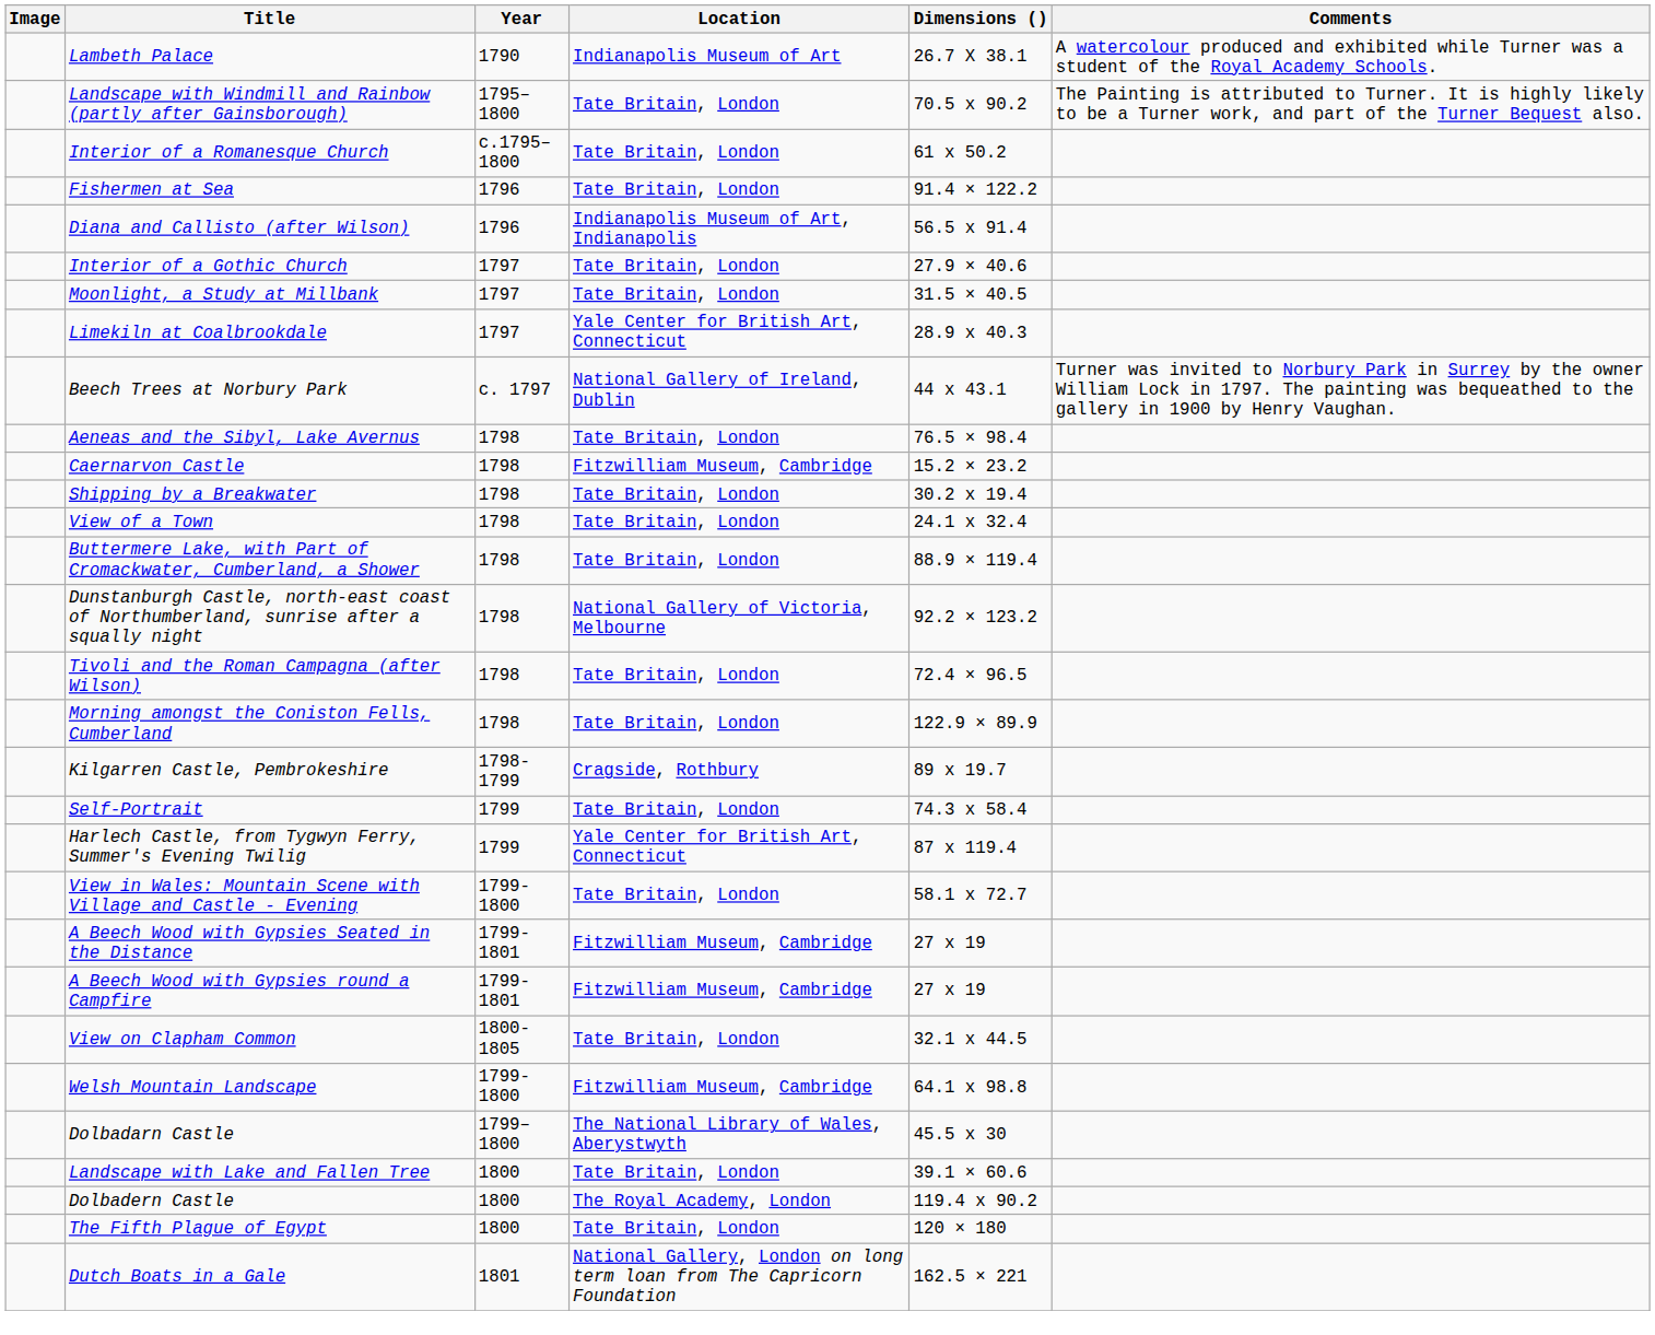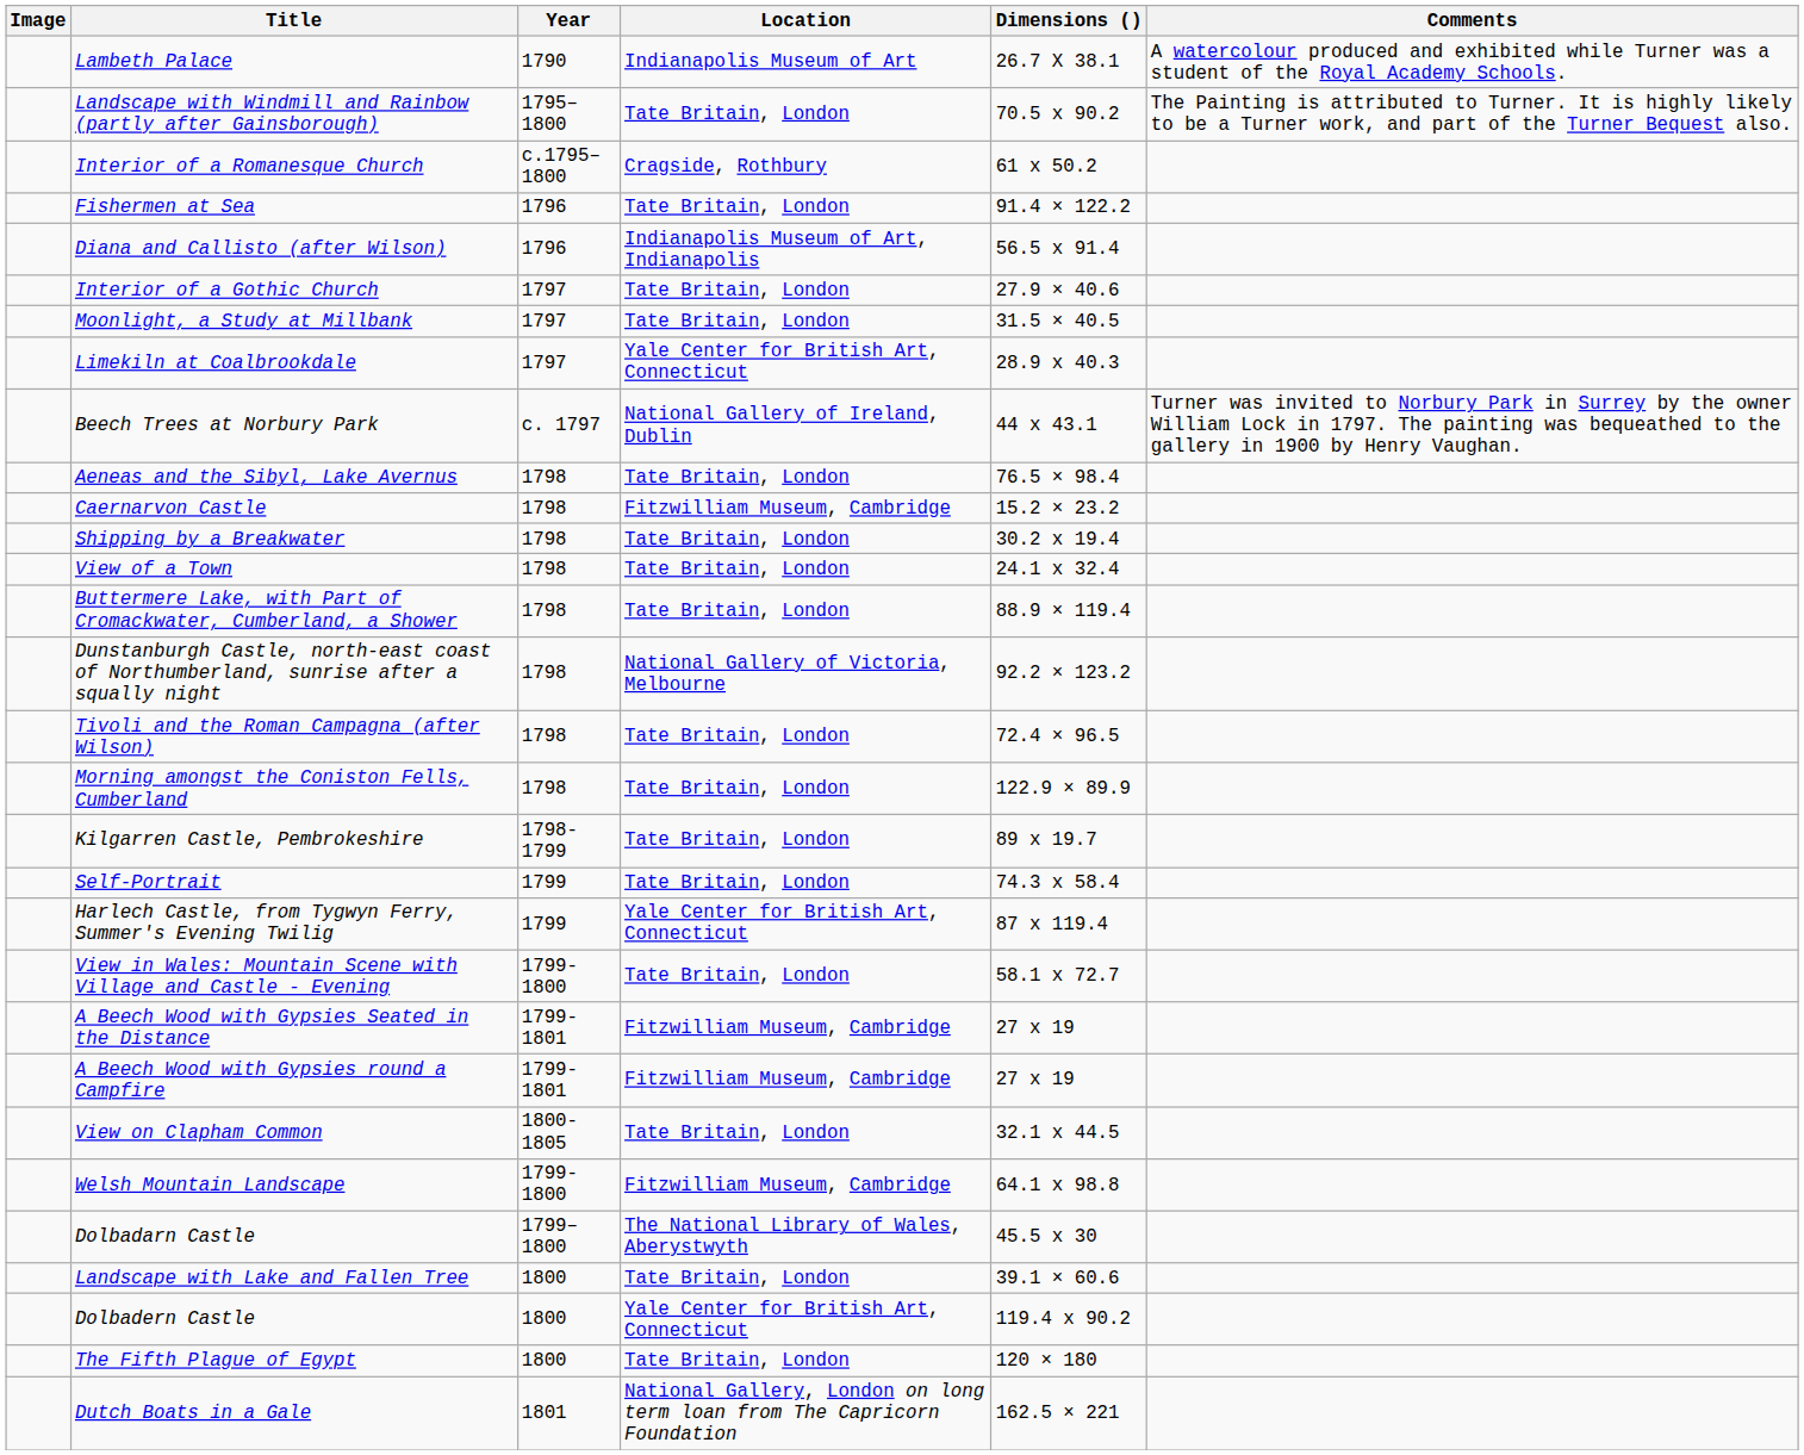Interior of a Romanesque Church | Location: Tate Britain, London -> Cragside, Rothbury
Kilgarren Castle, Pembrokeshire | Location: Cragside, Rothbury -> Tate Britain, London
Dolbadern Castle | Location: The Royal Academy, London -> Yale Center for British Art, Connecticut
